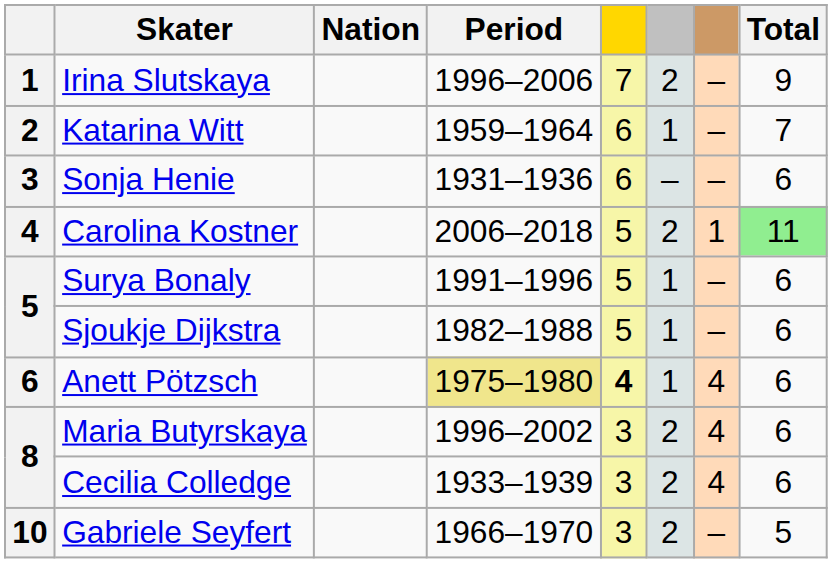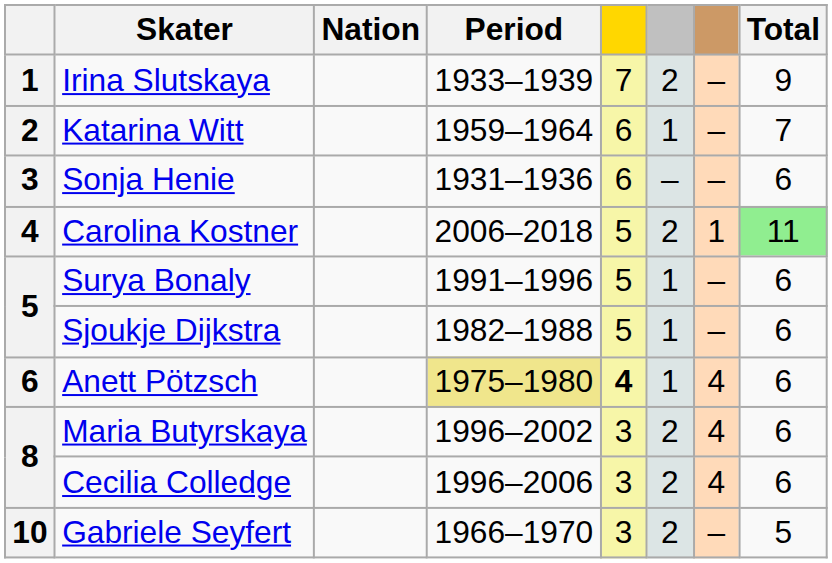Irina Slutskaya | Period: 1996–2006 -> 1933–1939
Cecilia Colledge | Period: 1933–1939 -> 1996–2006
